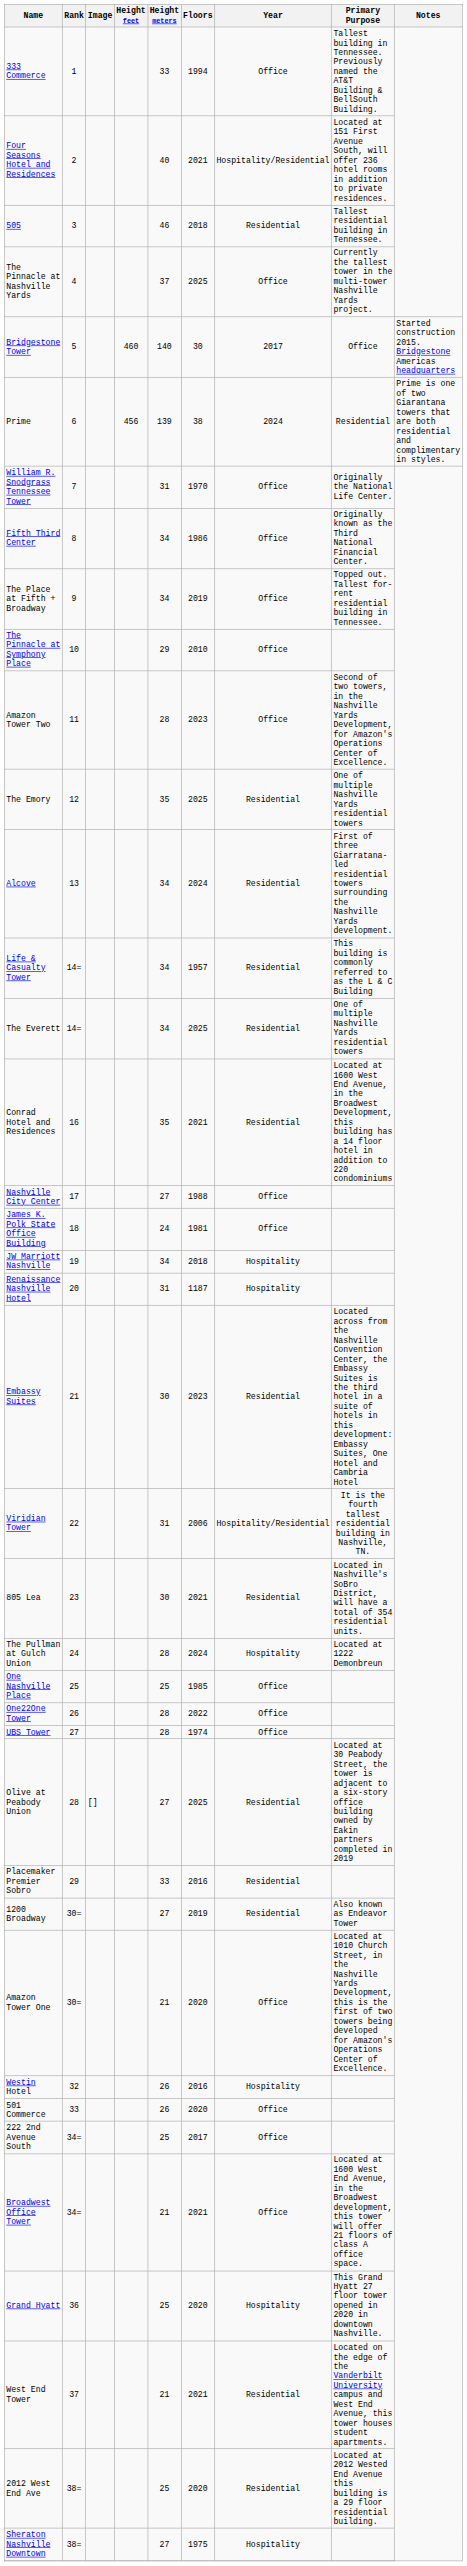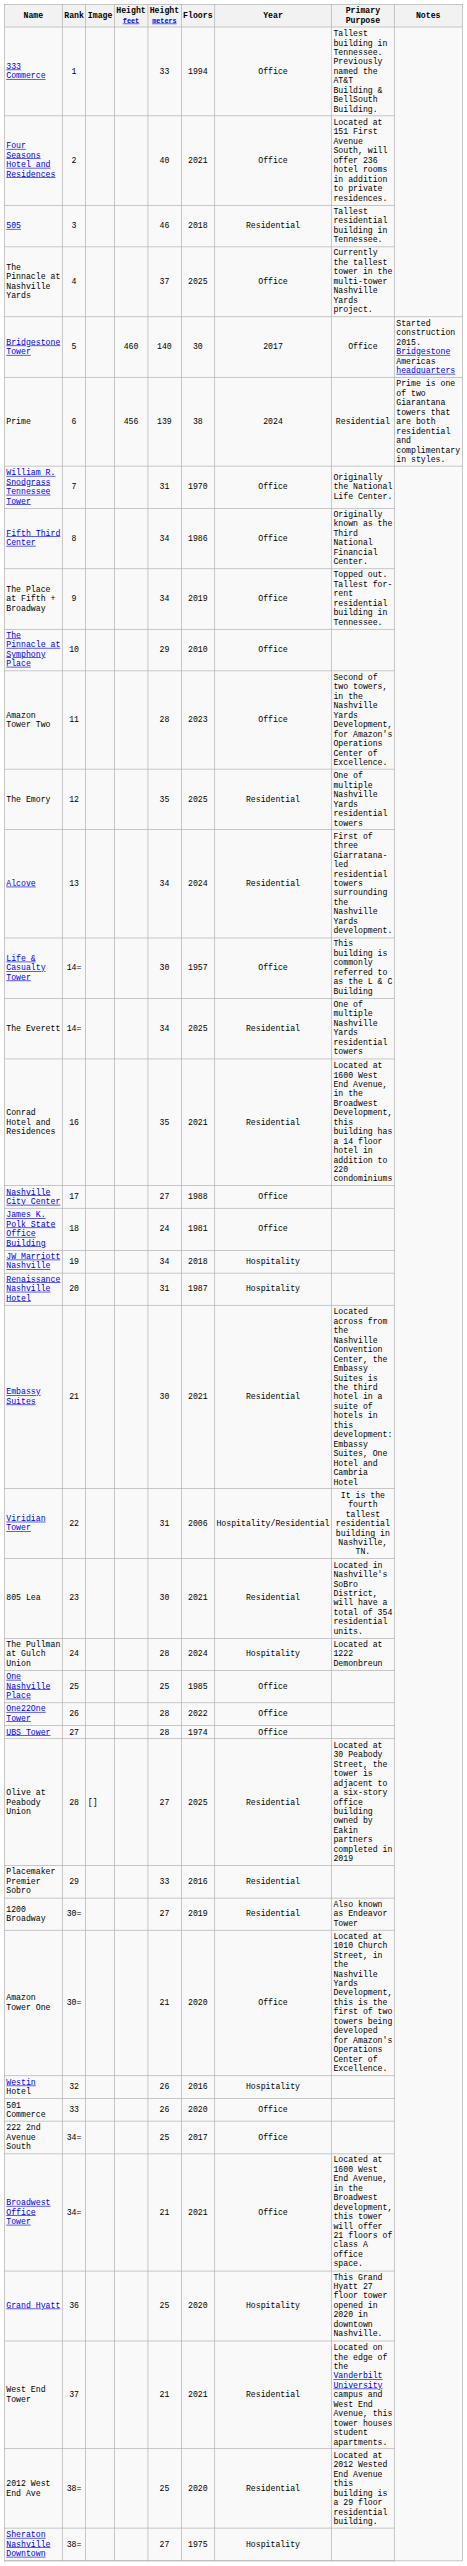Four Seasons Hotel and Residences | Year: Hospitality/Residential -> Office
Life & Casualty Tower | Height meters: 34 -> 30
Life & Casualty Tower | Year: Residential -> Office
Renaissance Nashville Hotel | Floors: 1187 -> 1987
Embassy Suites | Floors: 2023 -> 2021
